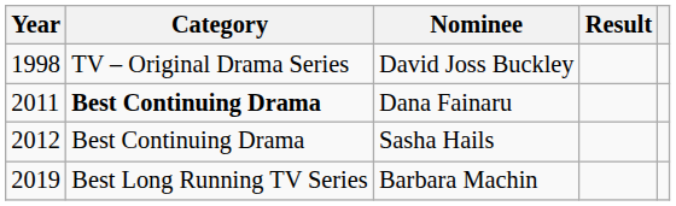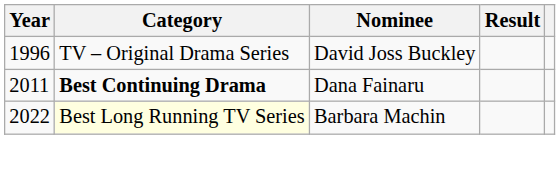David Joss Buckley | Year: 1998 -> 1996
- row: 2012 | Best Continuing Drama | Sasha Hails
Barbara Machin | Year: 2019 -> 2022
Barbara Machin | Category: no background -> lightyellow background
